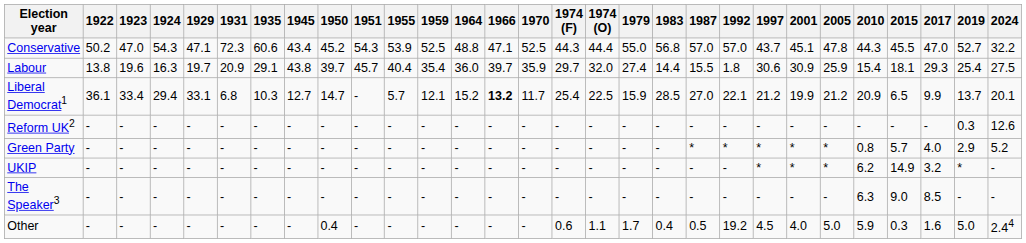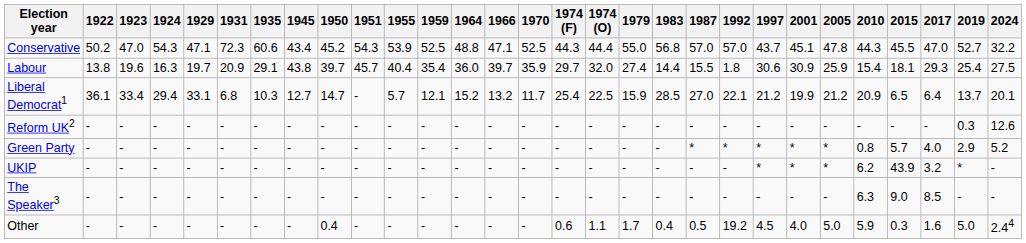Liberal Democrat1 | 1966: bold -> normal
Liberal Democrat1 | 2017: 9.9 -> 6.4
UKIP | 2015: 14.9 -> 43.9
